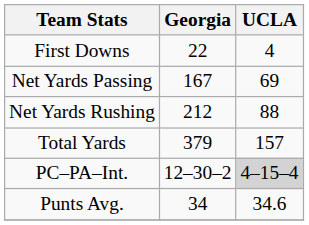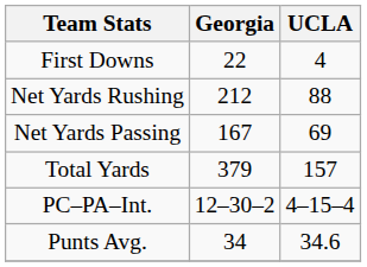rows swapped: Net Yards Rushing <-> Net Yards Passing
PC–PA–Int. | UCLA: lightgrey background -> no background
